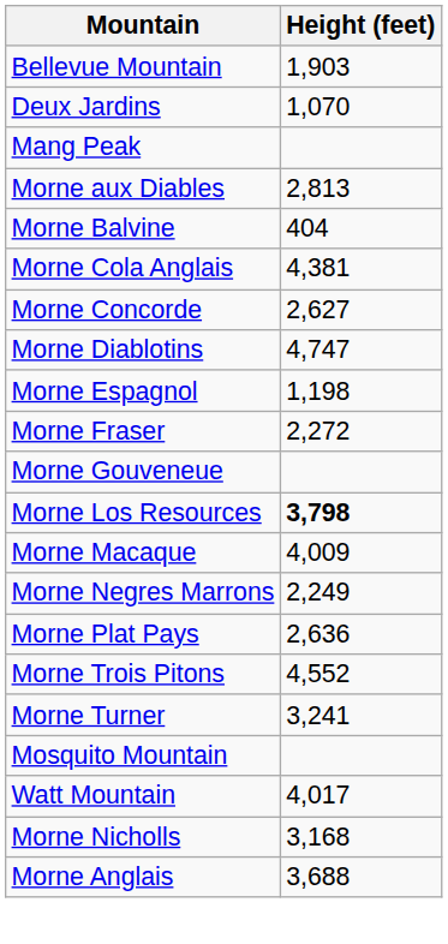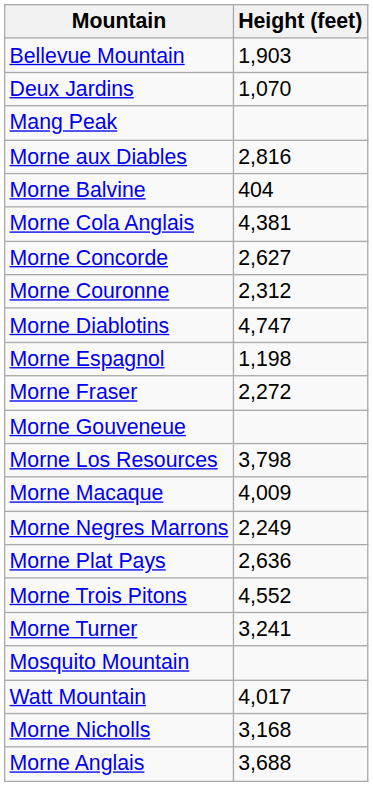Morne aux Diables | Height (feet): 2,813 -> 2,816
+ row: Morne Couronne | 2,312
Morne Los Resources | Height (feet): bold -> normal
